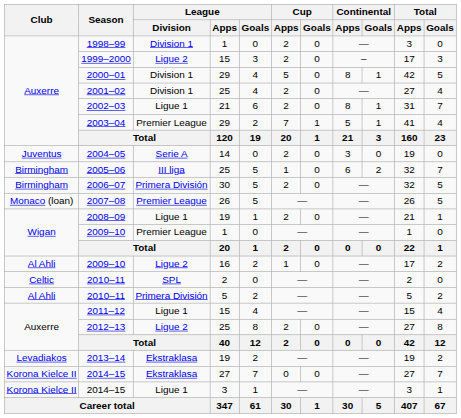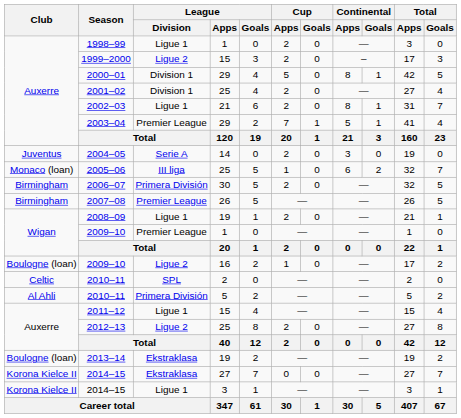1998–99 | League / Division: Division 1 -> Ligue 1
2005–06 | Club: Birmingham -> Monaco (loan)
2007–08 | Club: Monaco (loan) -> Birmingham
2009–10 / 16 | Club: Al Ahli -> Boulogne (loan)
2013–14 | Club: Levadiakos -> Boulogne (loan)
